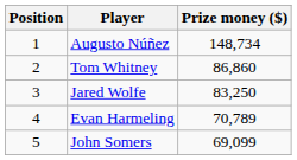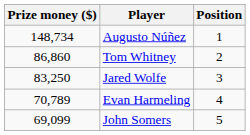columns swapped: Position <-> Prize money ($)
